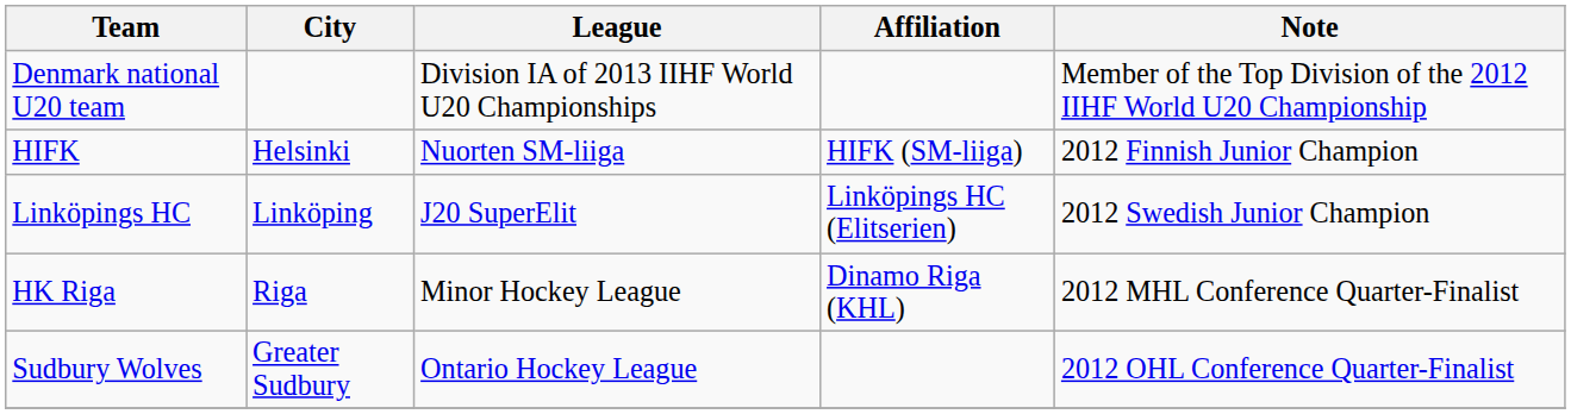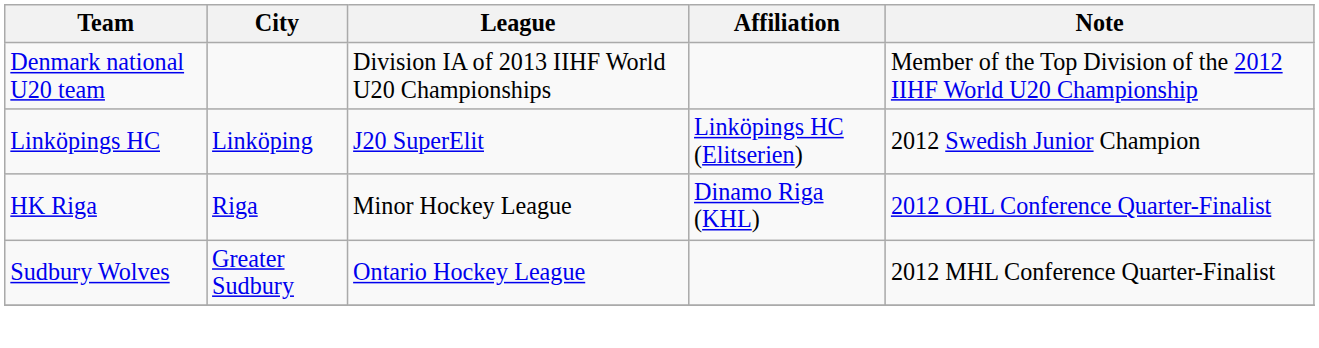- row: HIFK | Helsinki | Nuorten SM-liiga | HIFK (SM-liiga) | 2012 Finnish Junior Champion
HK Riga | Note: 2012 MHL Conference Quarter-Finalist -> 2012 OHL Conference Quarter-Finalist
Sudbury Wolves | Note: 2012 OHL Conference Quarter-Finalist -> 2012 MHL Conference Quarter-Finalist
